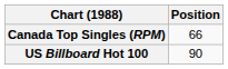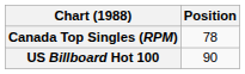Canada Top Singles (RPM) | Position: 66 -> 78
